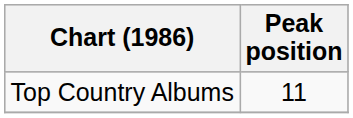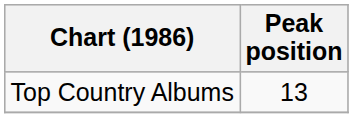Top Country Albums | Peak position: 11 -> 13
